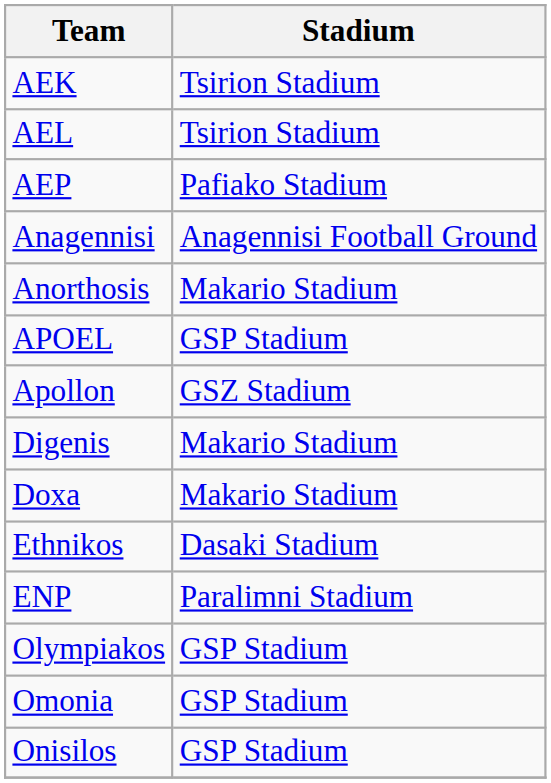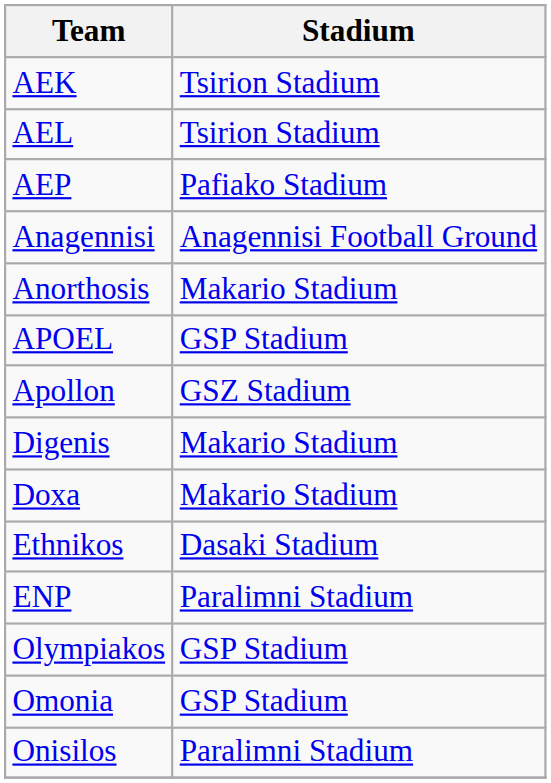Onisilos | Stadium: GSP Stadium -> Paralimni Stadium
